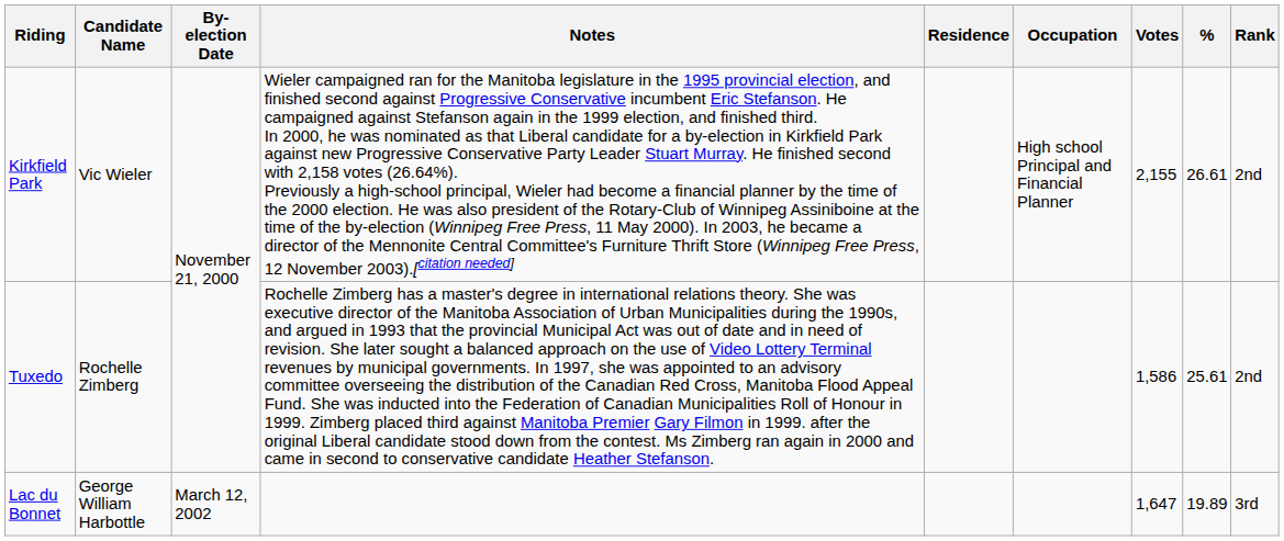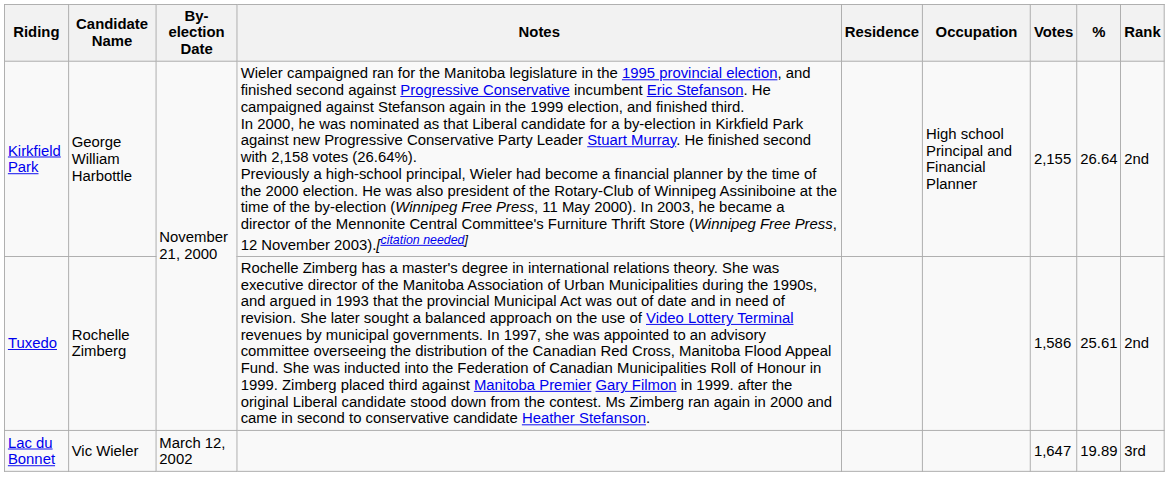Kirkfield Park | Candidate Name: Vic Wieler -> George William Harbottle
Kirkfield Park | %: 26.61 -> 26.64
Lac du Bonnet | Candidate Name: George William Harbottle -> Vic Wieler
